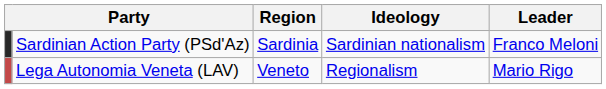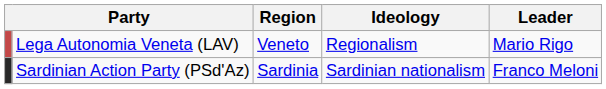rows swapped: Lega Autonomia Veneta (LAV) <-> Sardinian Action Party (PSd'Az)
